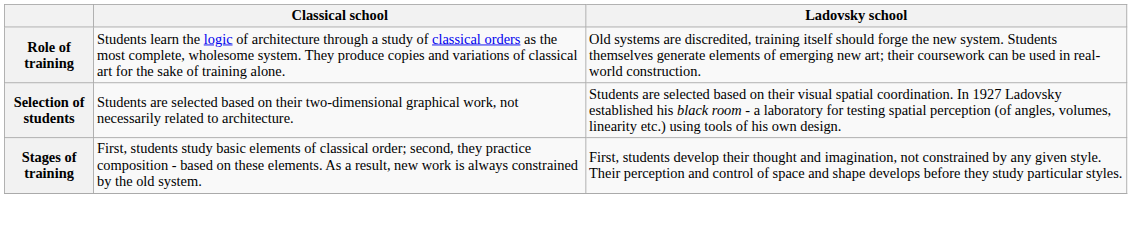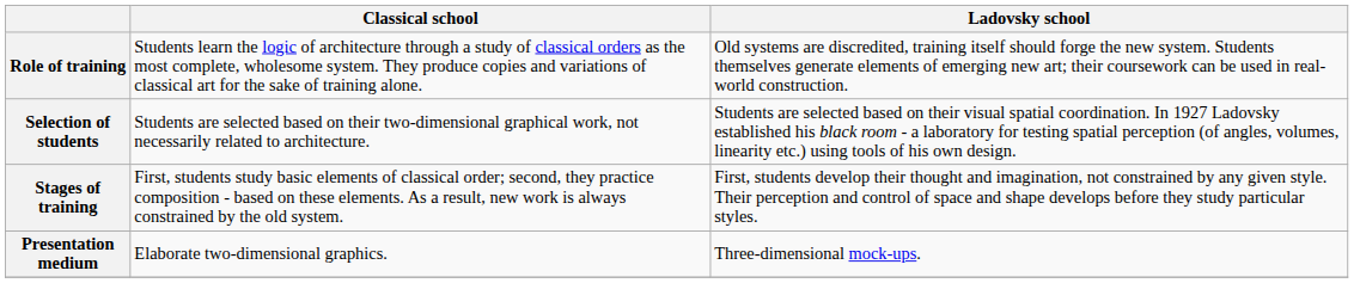+ row: Presentation medium | Elaborate two-dimensional graphics. | Three-dimensional mock-ups.
